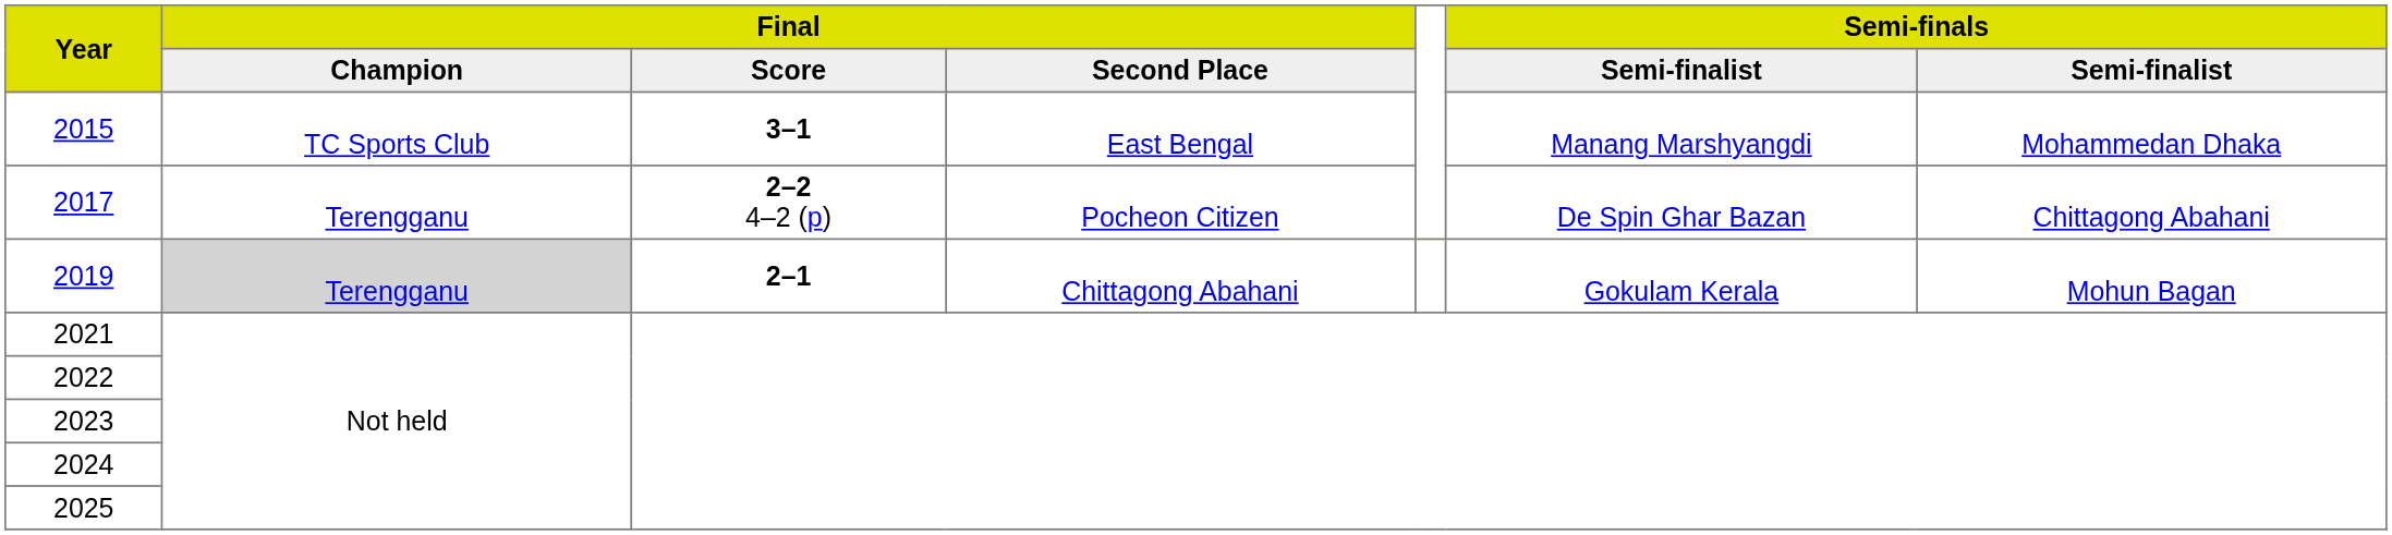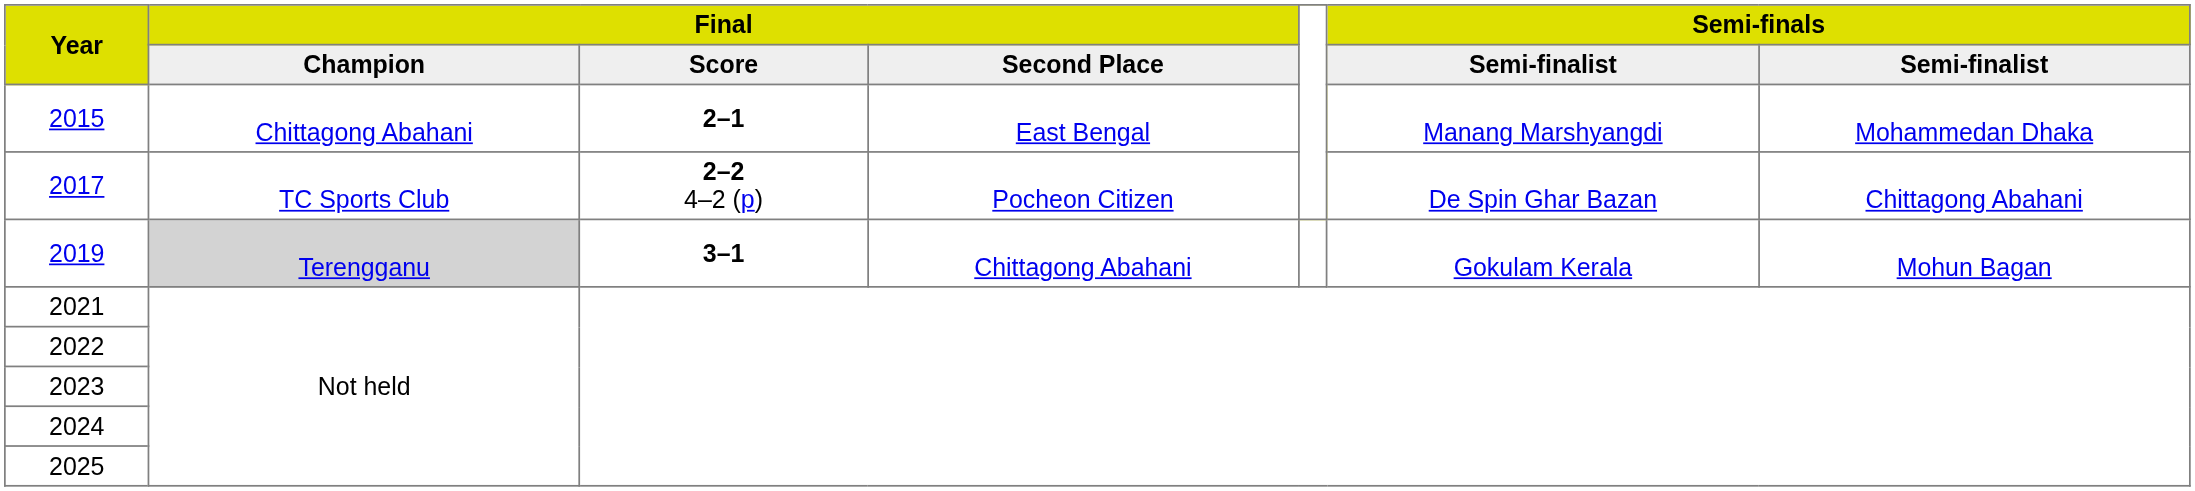2015 | Final / Champion: TC Sports Club -> Chittagong Abahani
2015 | Final / Score: 3–1 -> 2–1
2017 | Final / Champion: Terengganu -> TC Sports Club
2019 | Final / Score: 2–1 -> 3–1
